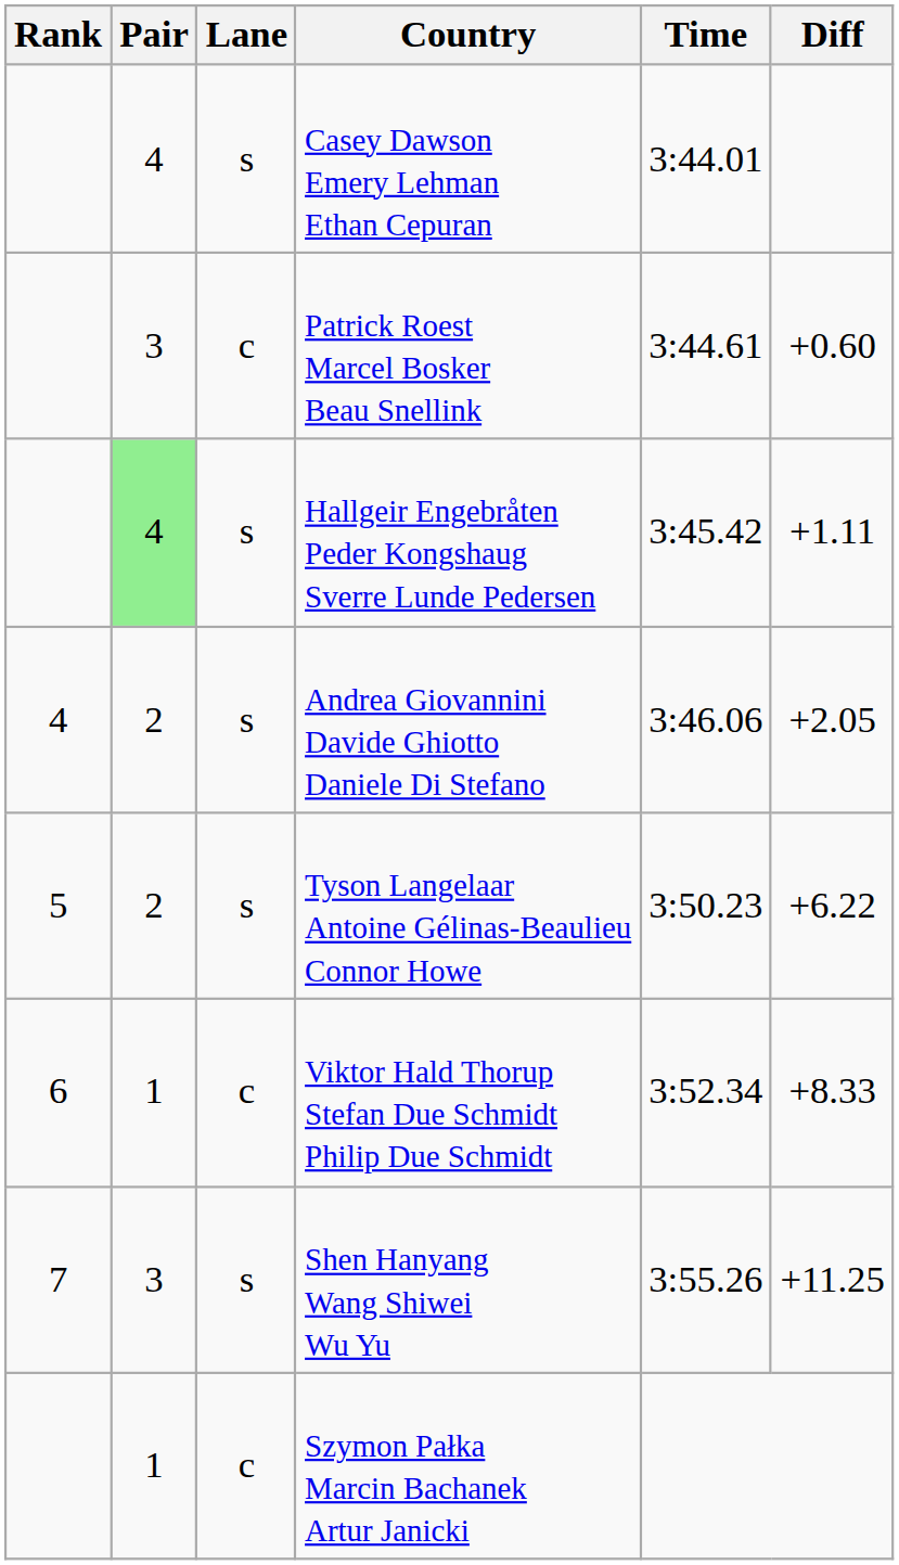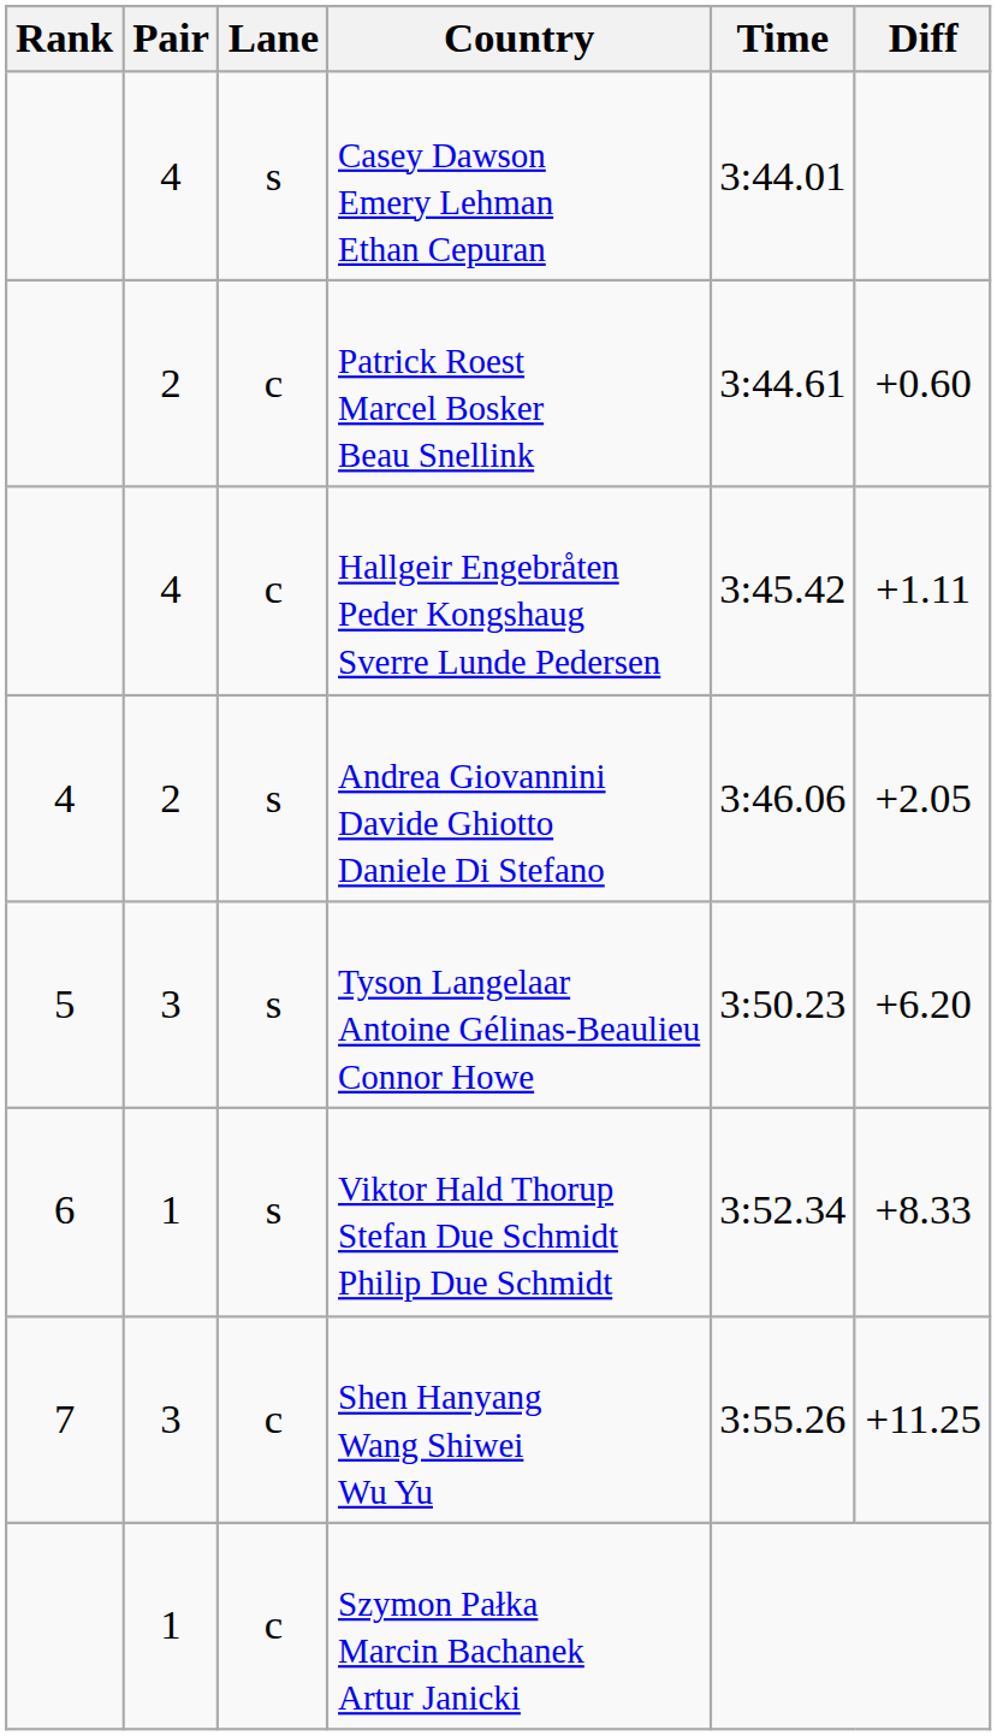Patrick Roest Marcel Bosker Beau Snellink | Pair: 3 -> 2
Hallgeir Engebråten Peder Kongshaug Sverre Lunde Pedersen | Pair: lightgreen background -> no background
Hallgeir Engebråten Peder Kongshaug Sverre Lunde Pedersen | Lane: s -> c
Tyson Langelaar Antoine Gélinas-Beaulieu Connor Howe | Pair: 2 -> 3
Tyson Langelaar Antoine Gélinas-Beaulieu Connor Howe | Diff: +6.22 -> +6.20
Viktor Hald Thorup Stefan Due Schmidt Philip Due Schmidt | Lane: c -> s
Shen Hanyang Wang Shiwei Wu Yu | Lane: s -> c
